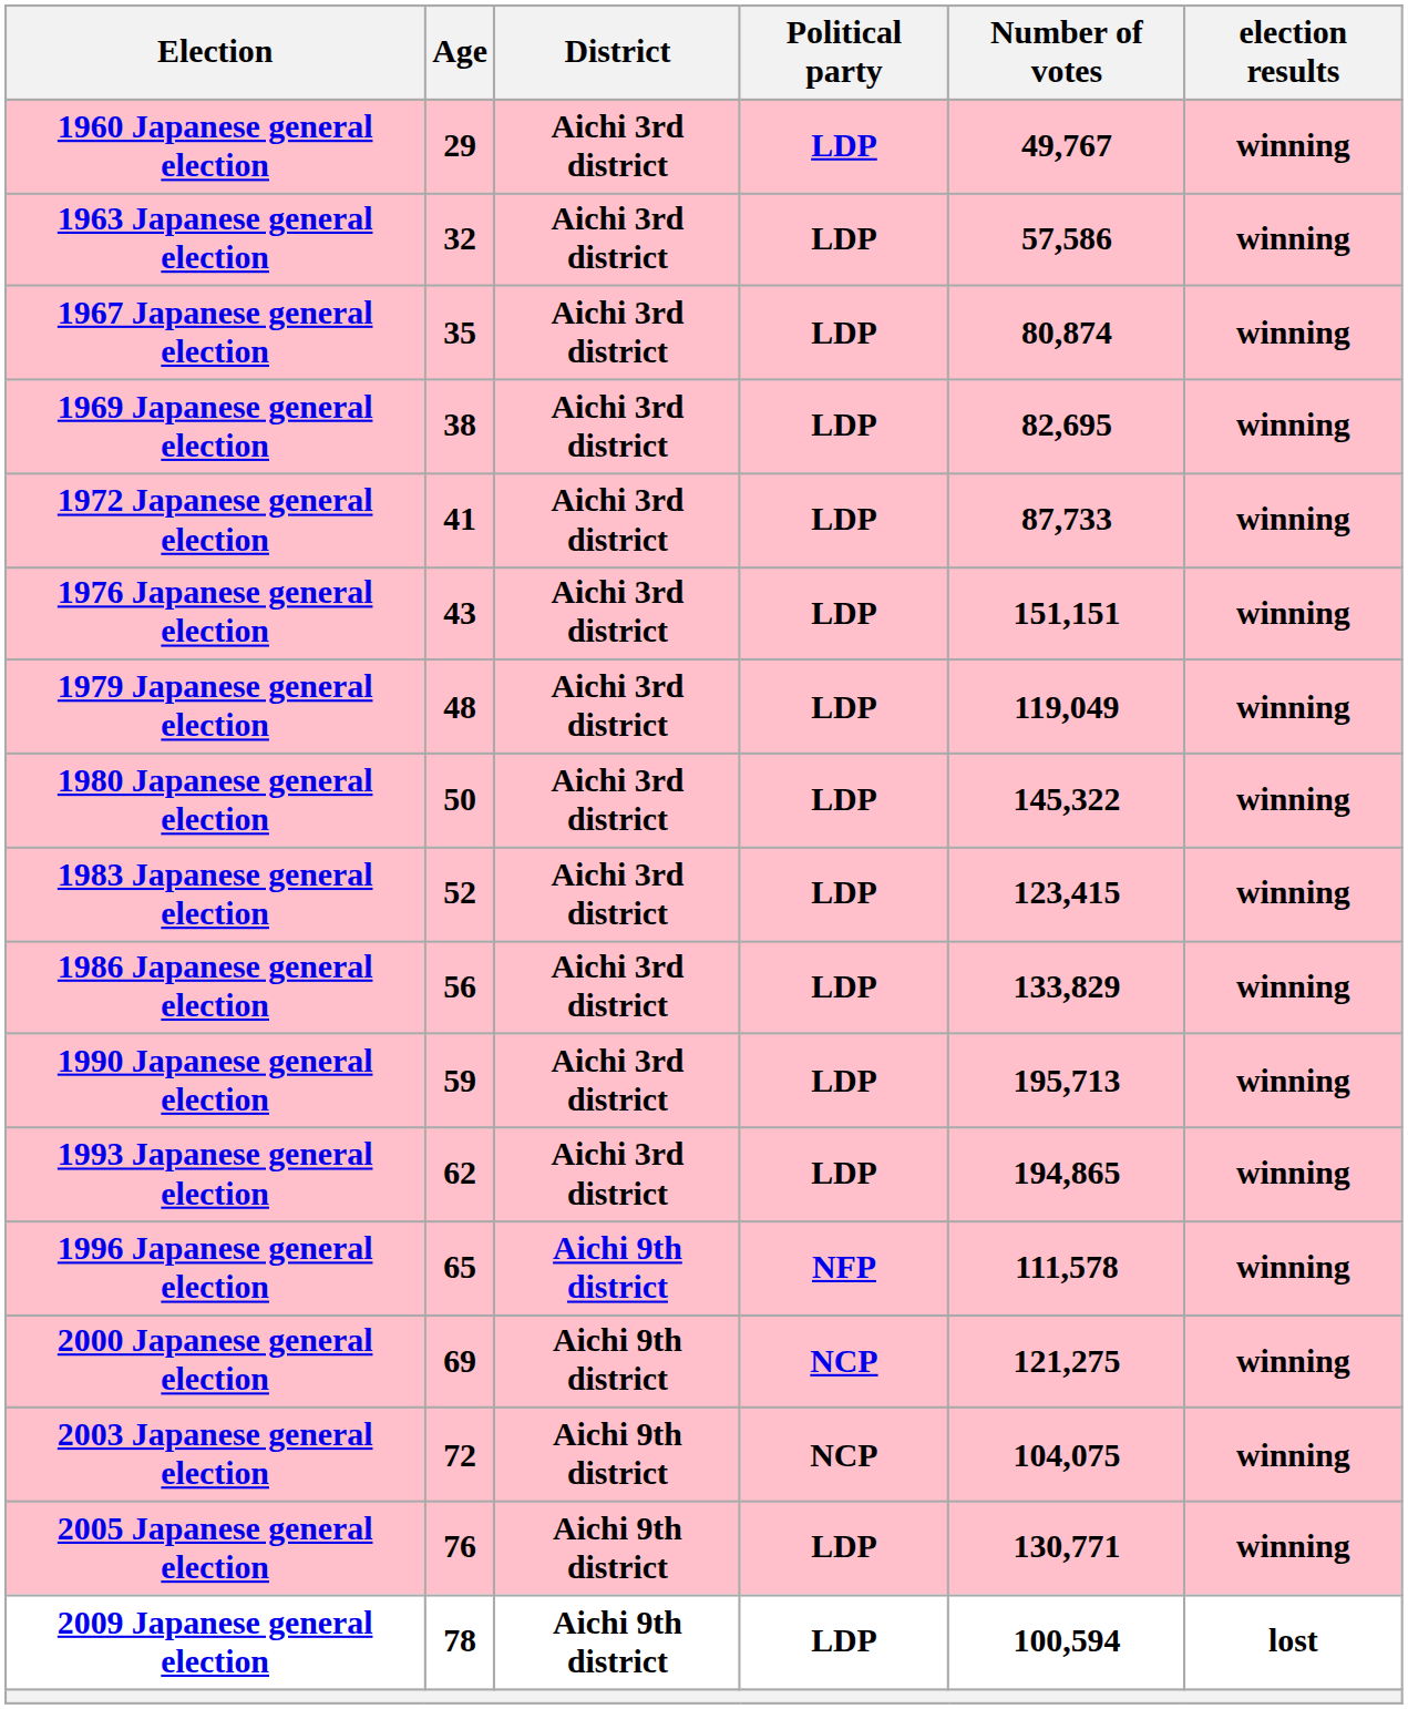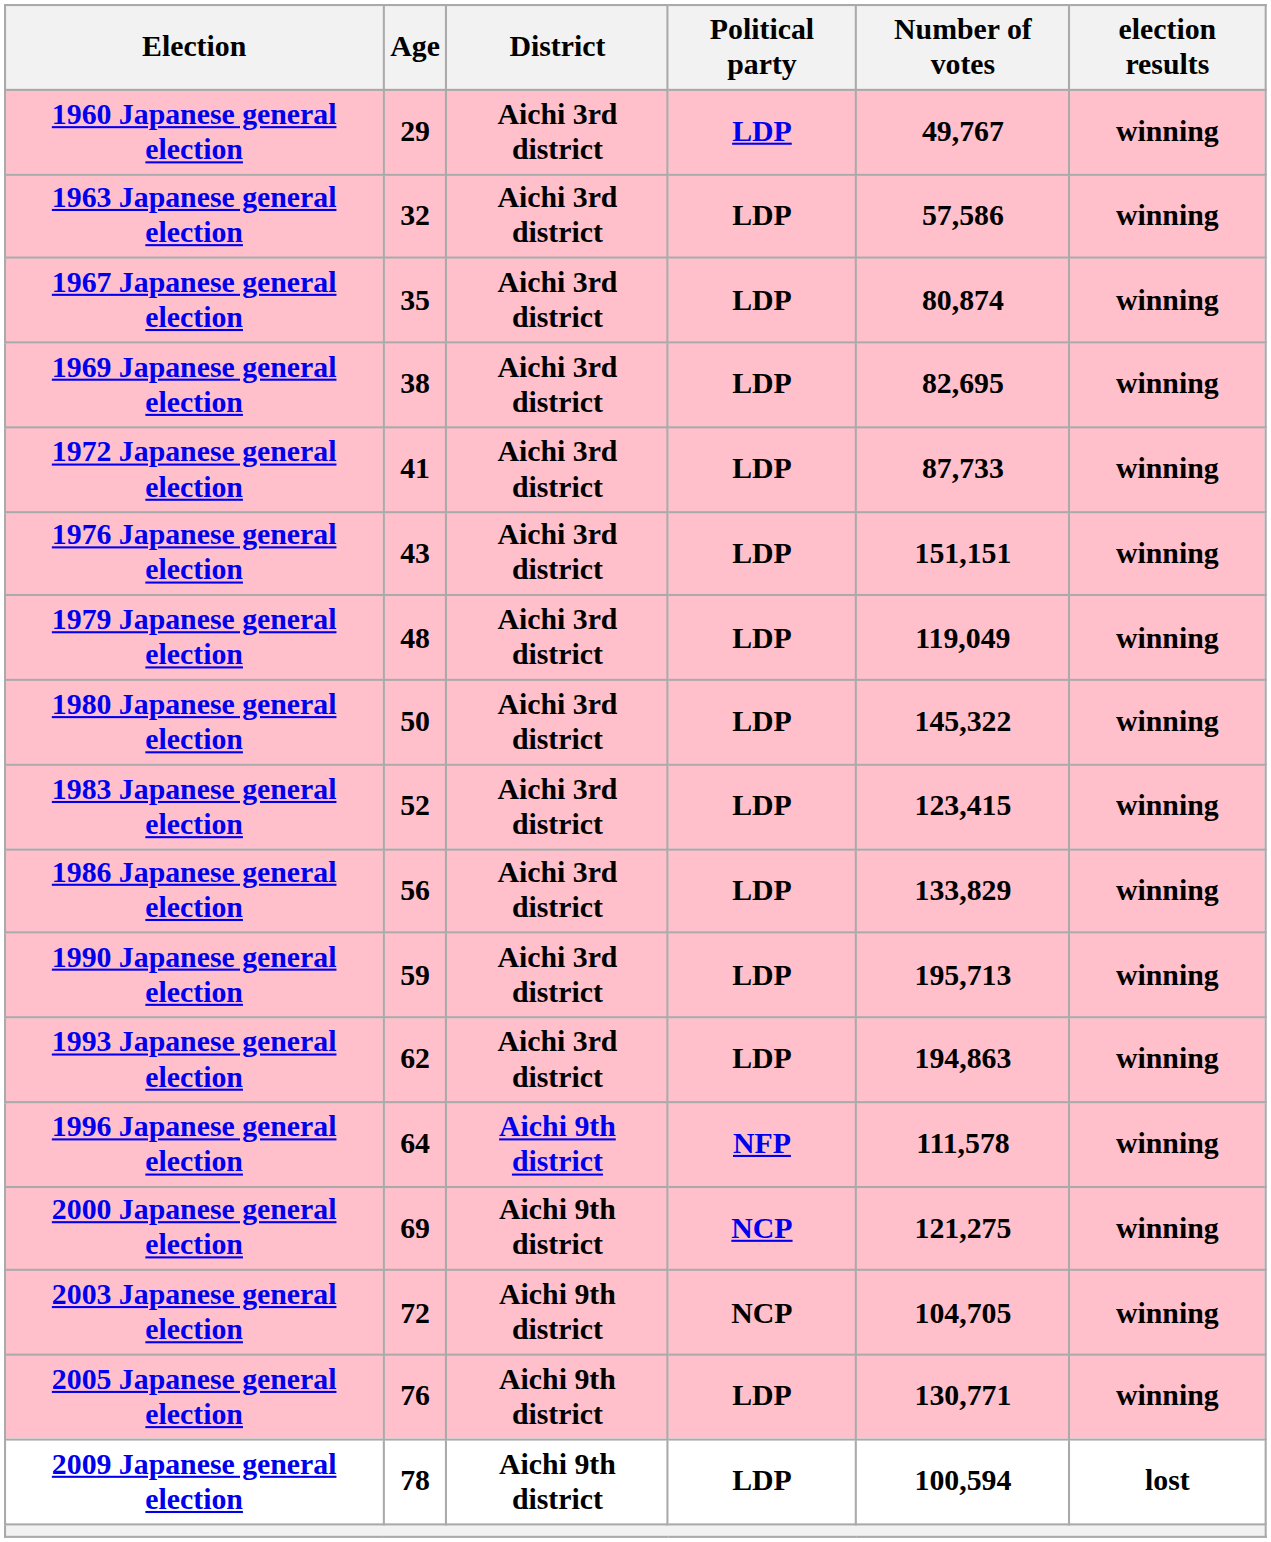1993 Japanese general election | Number of votes: 194,865 -> 194,863
1996 Japanese general election | Age: 65 -> 64
2003 Japanese general election | Number of votes: 104,075 -> 104,705
